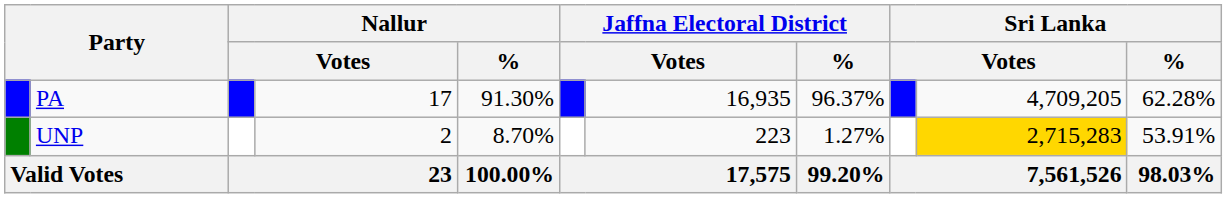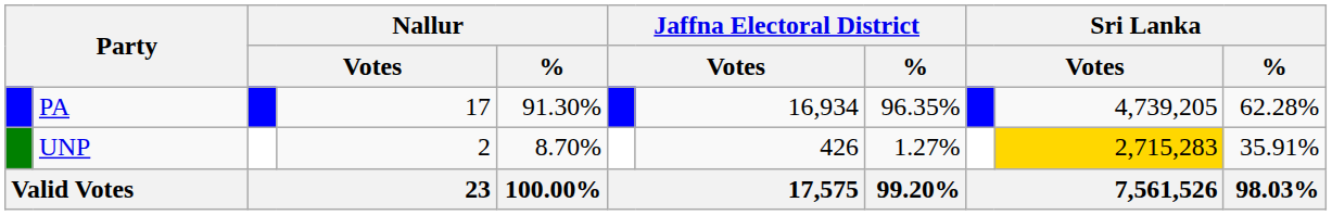PA | column 7: 16,935 -> 16,934
PA | Jaffna Electoral District / %: 96.37% -> 96.35%
PA | column 10: 4,709,205 -> 4,739,205
UNP | column 7: 223 -> 426
UNP | Sri Lanka / %: 53.91% -> 35.91%
